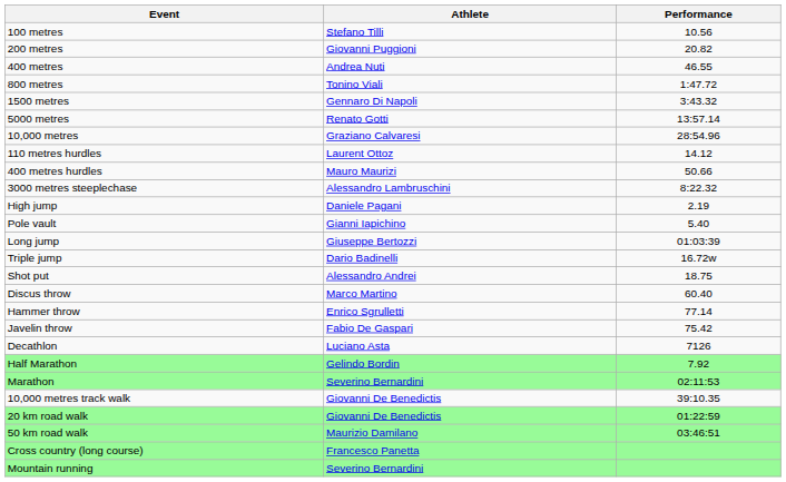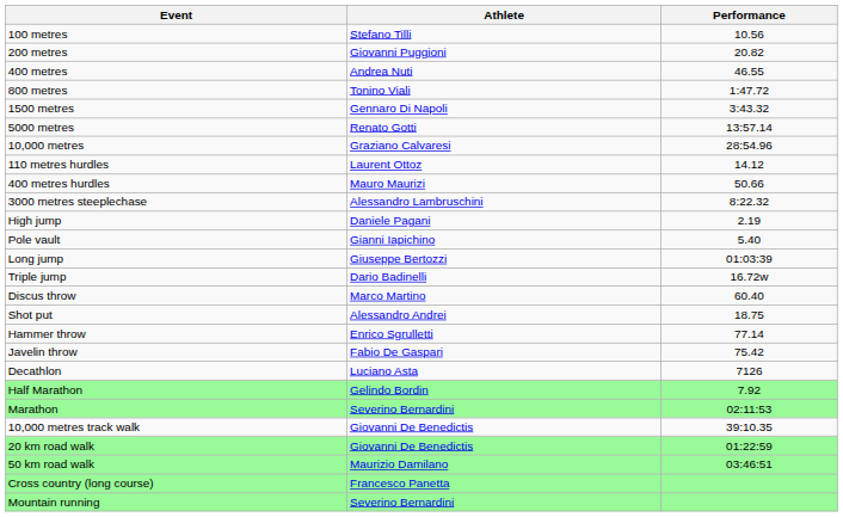rows swapped: Shot put <-> Discus throw
